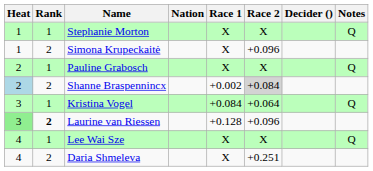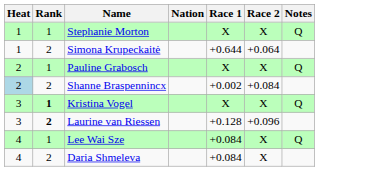- column: Decider ()
Simona Krupeckaitė | Race 1: X -> +0.644
Simona Krupeckaitė | Race 2: +0.096 -> +0.064
Shanne Braspennincx | Race 2: lightgrey background -> no background
Kristina Vogel | Rank: normal -> bold
Kristina Vogel | Race 1: +0.084 -> X
Kristina Vogel | Race 2: +0.064 -> X
Laurine van Riessen | Heat: lightgreen background -> no background
Lee Wai Sze | Race 1: X -> +0.084
Daria Shmeleva | Race 1: X -> +0.084
Daria Shmeleva | Race 2: +0.251 -> X
